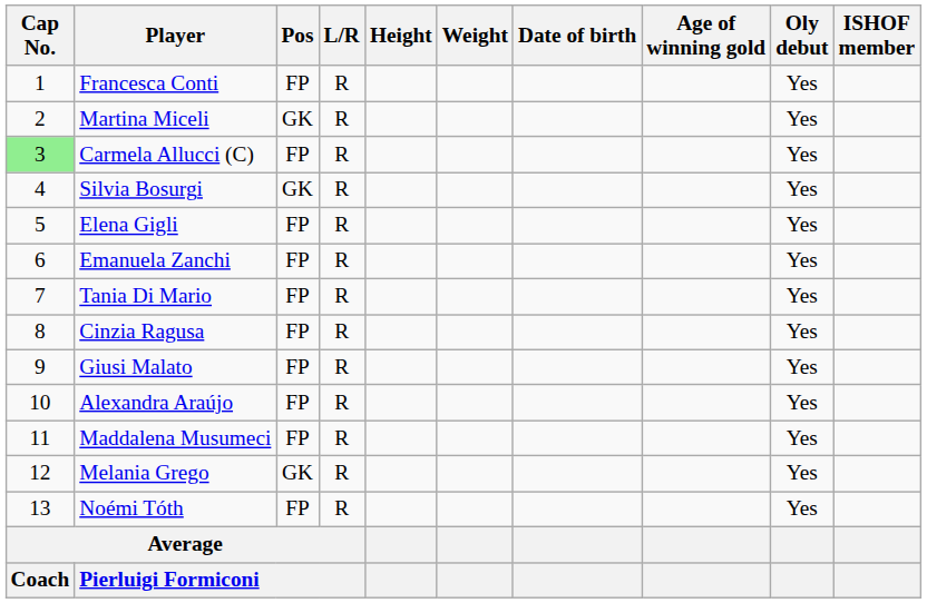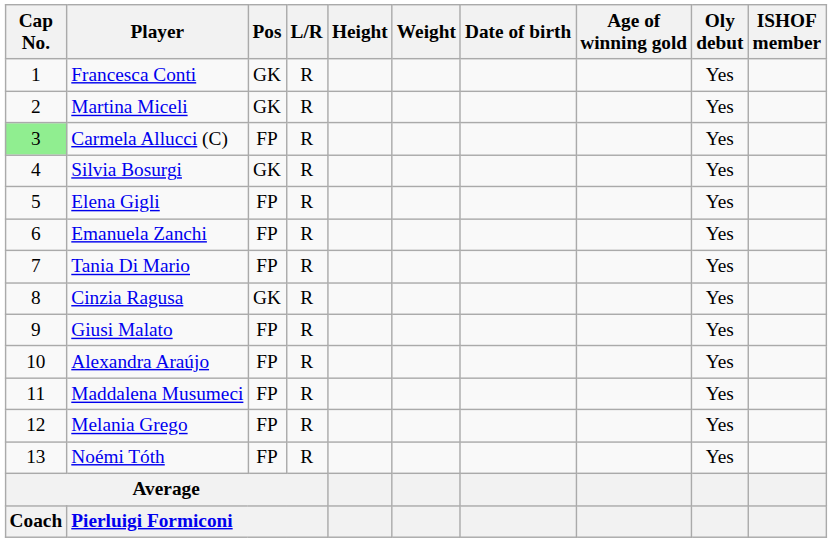Francesca Conti | Pos: FP -> GK
Cinzia Ragusa | Pos: FP -> GK
Melania Grego | Pos: GK -> FP
